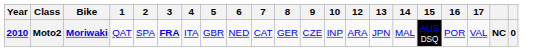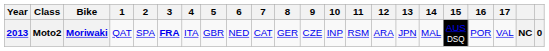+ column: 11 | RSM
Moto2 | Year: 2010 -> 2013
